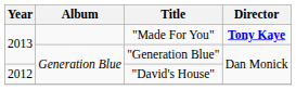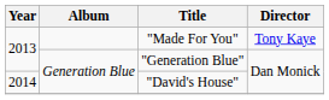"Made For You" | Director: bold -> normal
"David's House" | Year: 2012 -> 2014
